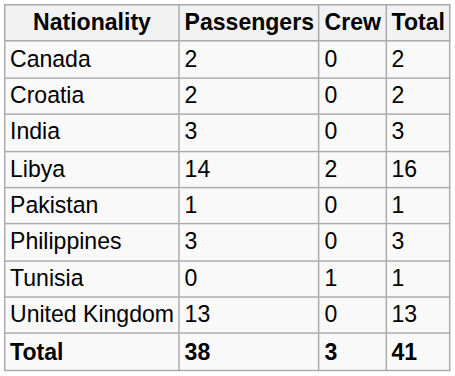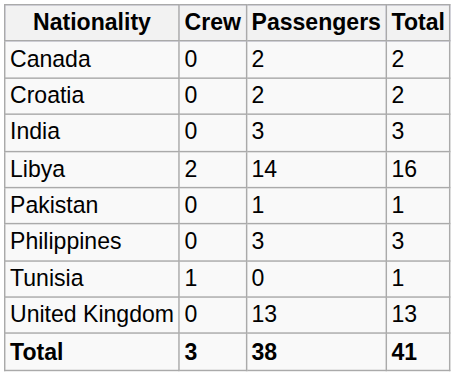columns swapped: Passengers <-> Crew
